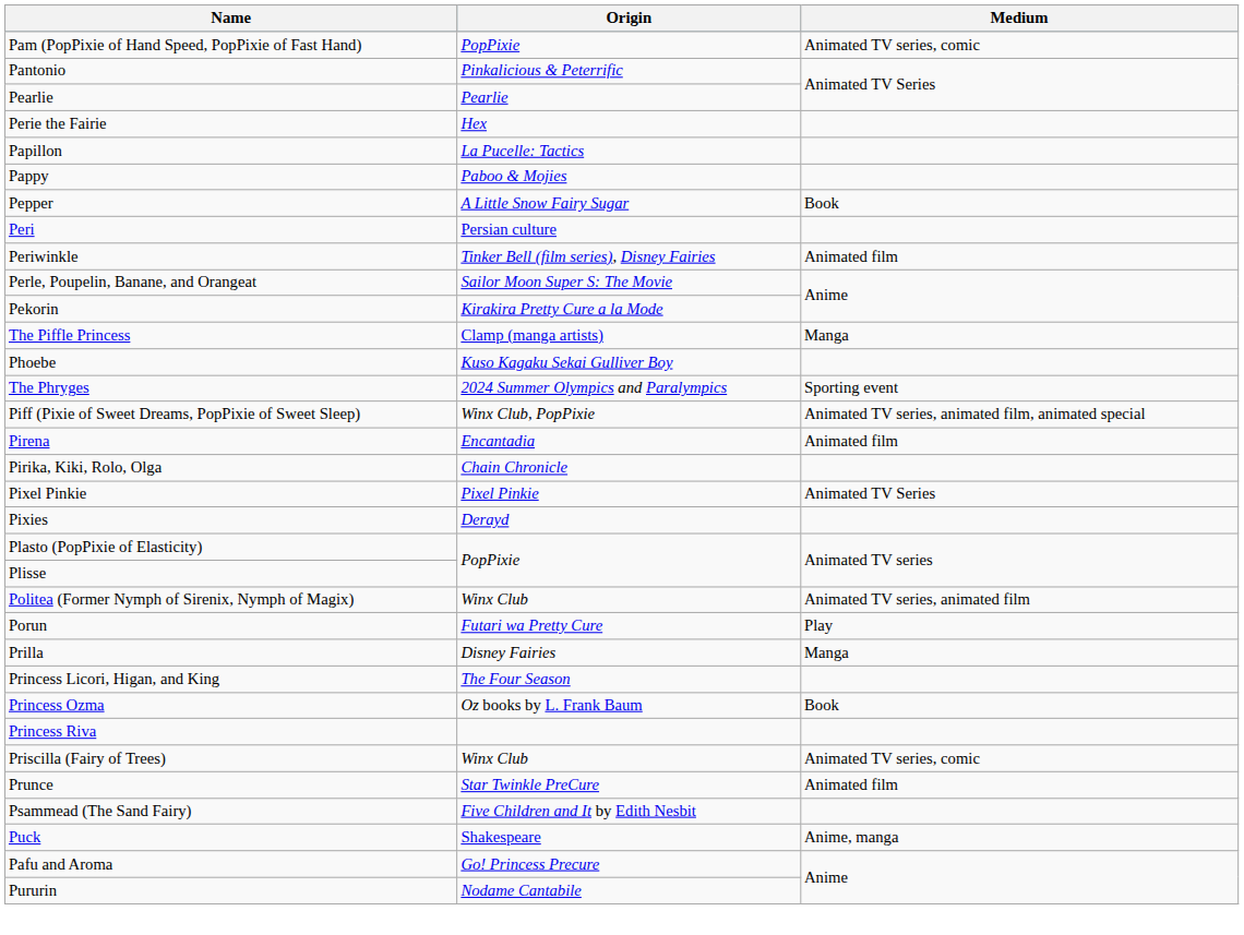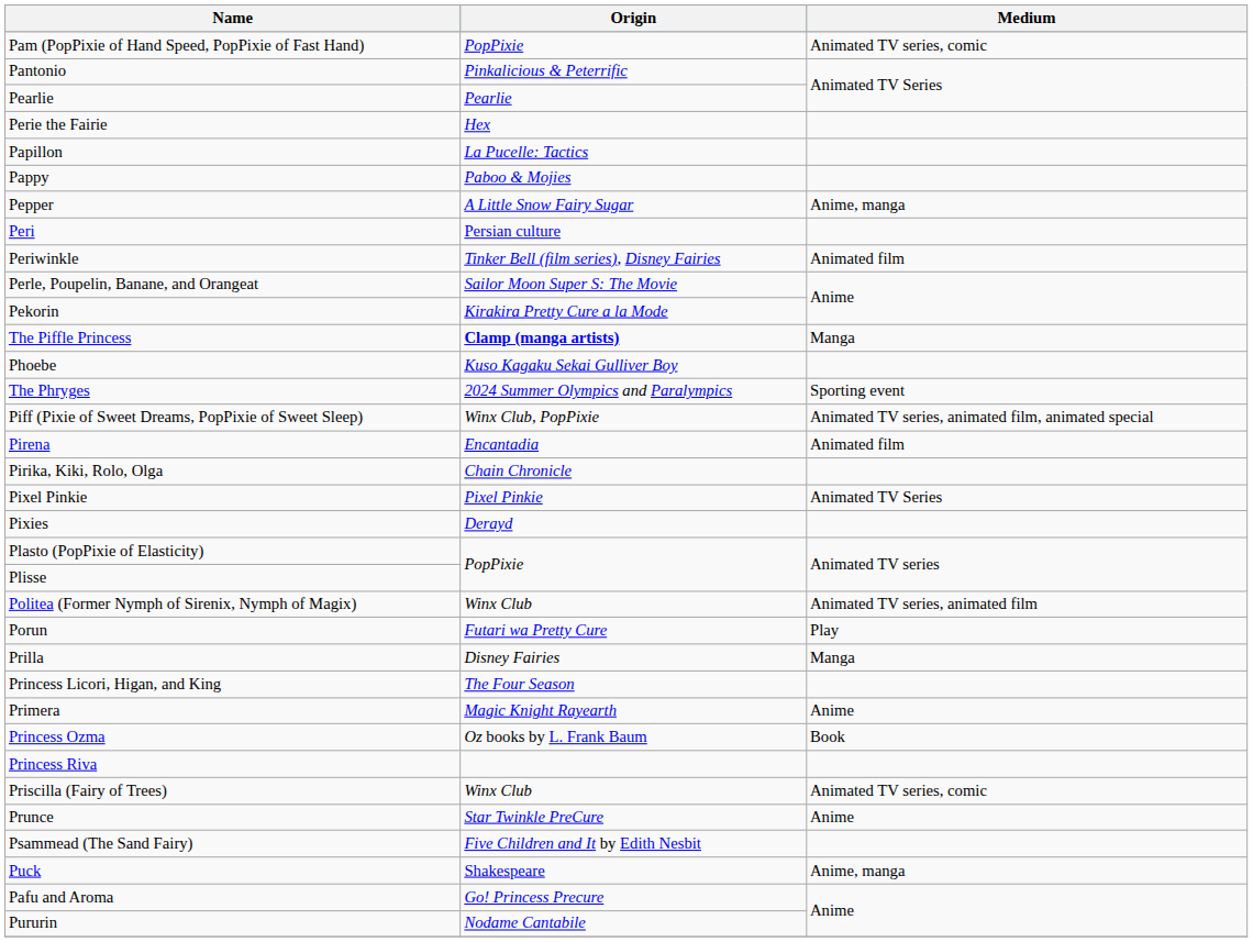Pepper | Medium: Book -> Anime, manga
The Piffle Princess | Origin: normal -> bold
+ row: Primera | Magic Knight Rayearth | Anime
Prunce | Medium: Animated film -> Anime
